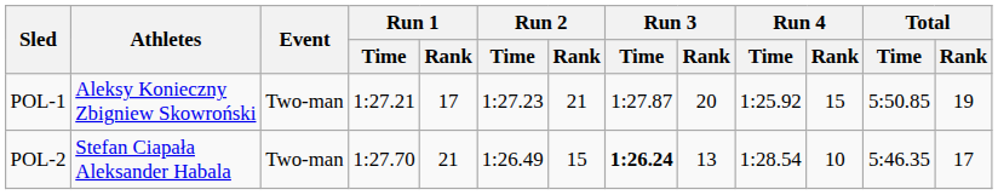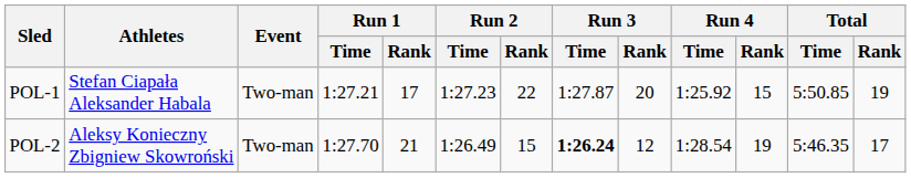POL-1 | Athletes: Aleksy Konieczny Zbigniew Skowroński -> Stefan Ciapała Aleksander Habala
POL-1 | Run 2 / Rank: 21 -> 22
POL-2 | Athletes: Stefan Ciapała Aleksander Habala -> Aleksy Konieczny Zbigniew Skowroński
POL-2 | Run 3 / Rank: 13 -> 12
POL-2 | Run 4 / Rank: 10 -> 19
